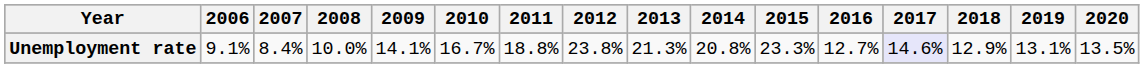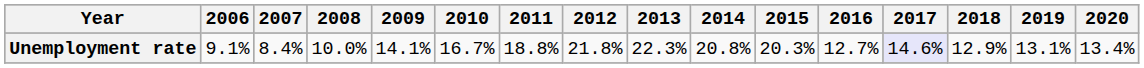Unemployment rate | 2012: 23.8% -> 21.8%
Unemployment rate | 2013: 21.3% -> 22.3%
Unemployment rate | 2015: 23.3% -> 20.3%
Unemployment rate | 2020: 13.5% -> 13.4%
